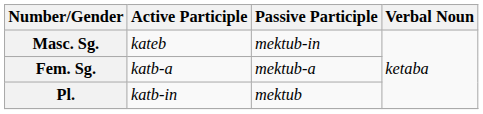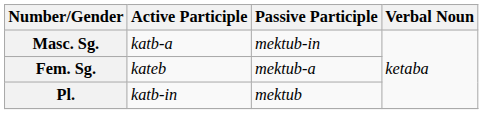Masc. Sg. | Active Participle: kateb -> katb-a
Fem. Sg. | Active Participle: katb-a -> kateb
